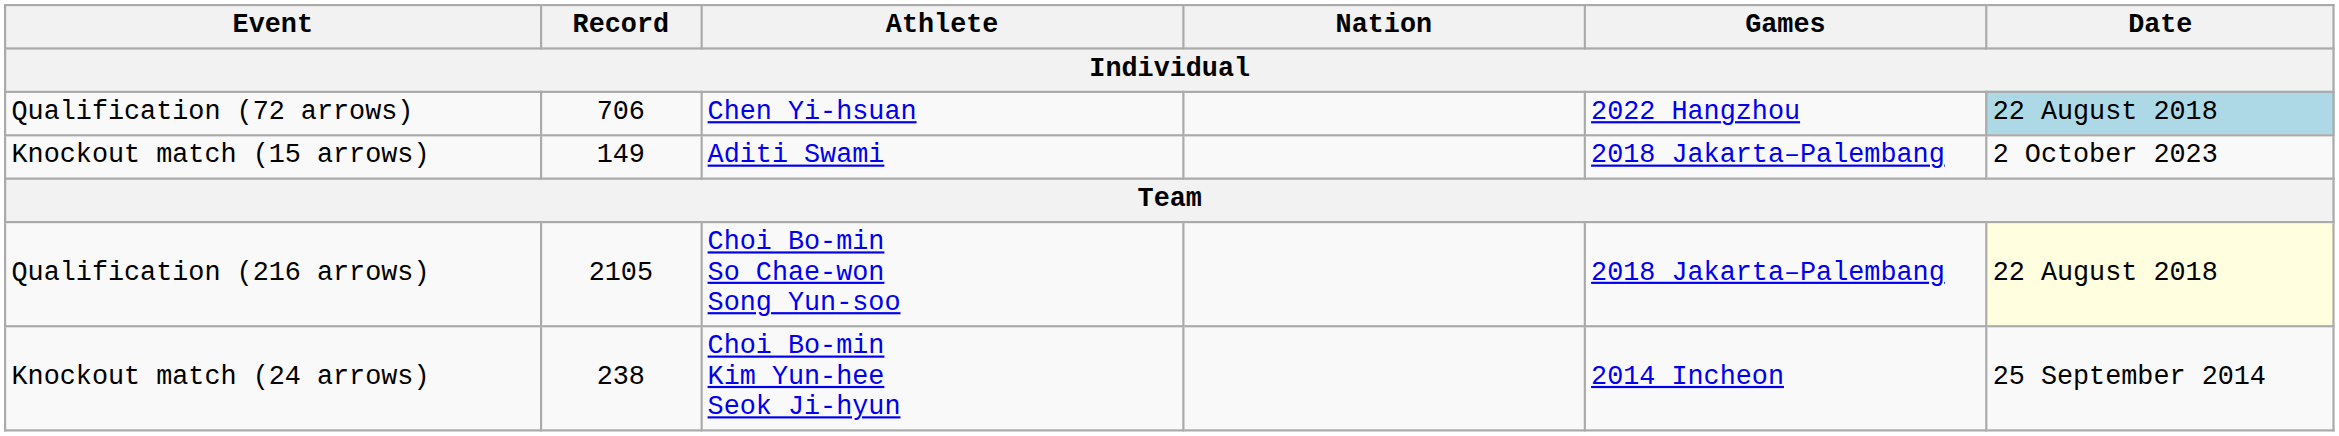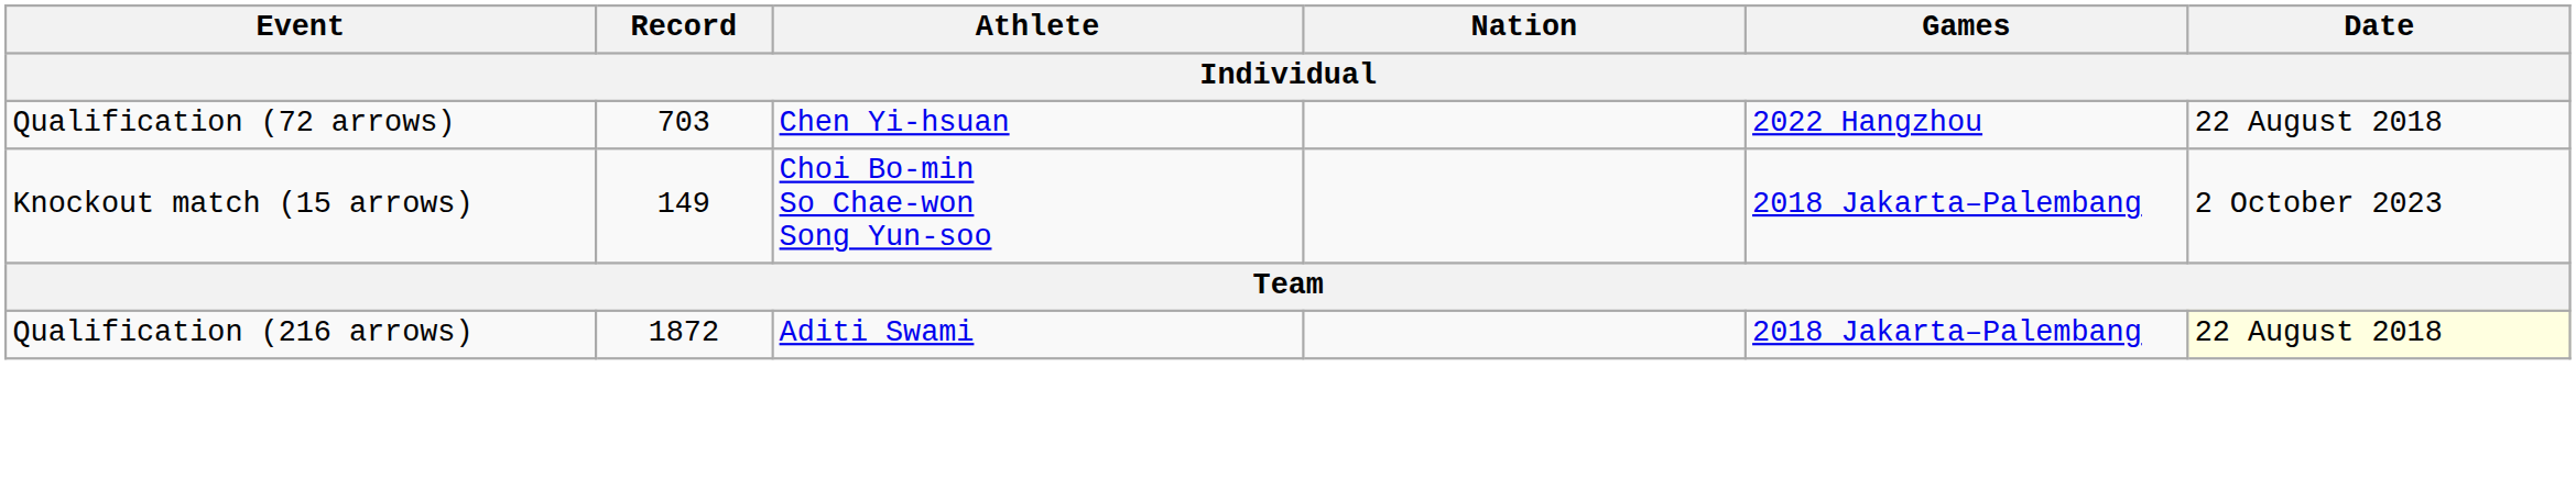Qualification (72 arrows) | Record: 706 -> 703
Qualification (72 arrows) | Date: lightblue background -> no background
Knockout match (15 arrows) | Athlete: Aditi Swami -> Choi Bo-min So Chae-won Song Yun-soo
Qualification (216 arrows) | Record: 2105 -> 1872
Qualification (216 arrows) | Athlete: Choi Bo-min So Chae-won Song Yun-soo -> Aditi Swami
- row: Knockout match (24 arrows) | 238 | Choi Bo-min Kim Yun-hee Seok Ji-hyun | 2014 Incheon | 25 September 2014
